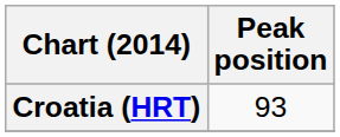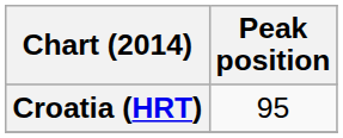Croatia (HRT) | Peak position: 93 -> 95
